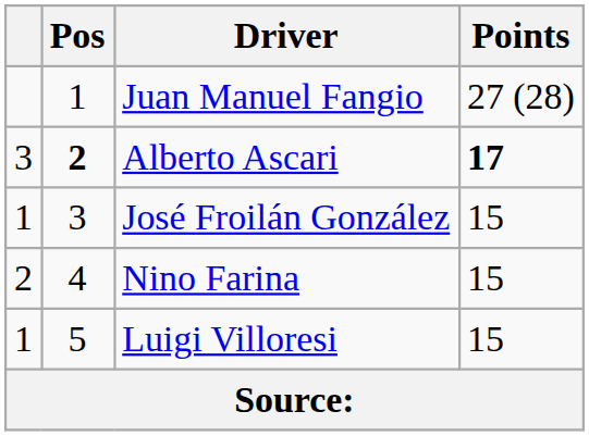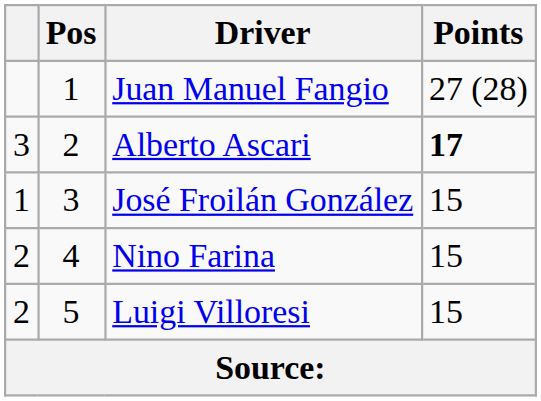Alberto Ascari | Pos: bold -> normal
Luigi Villoresi | column 1: 1 -> 2
